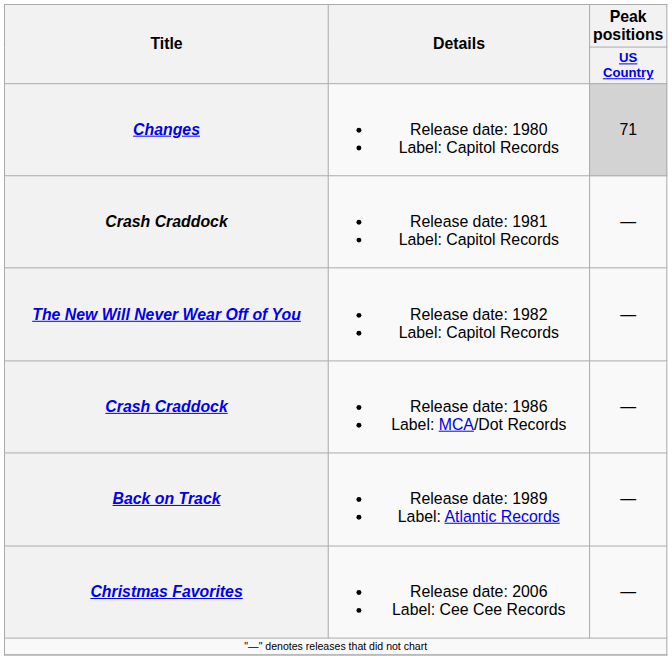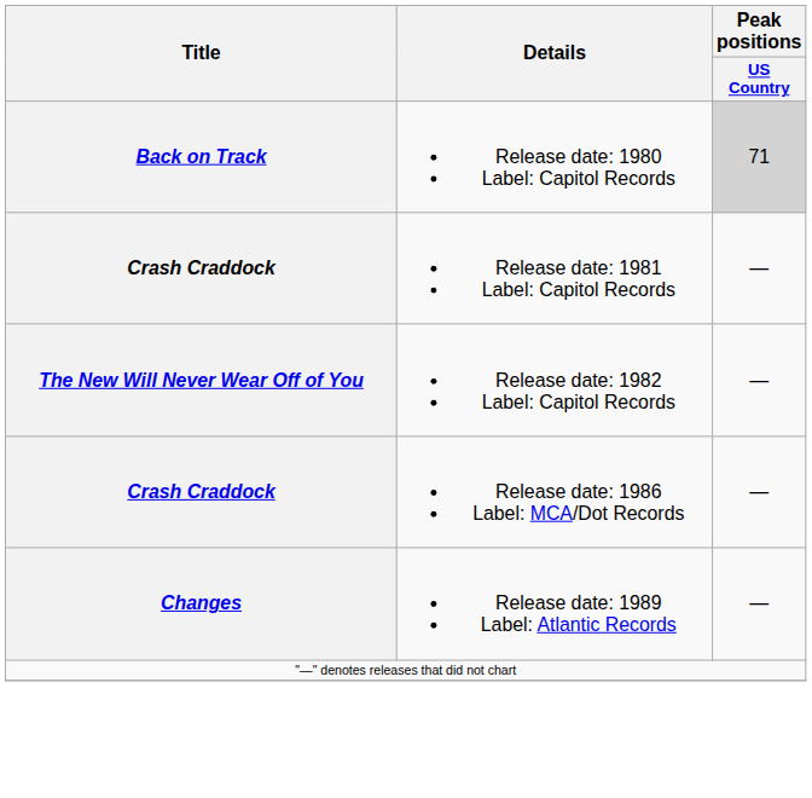Release date: 1980 Label: Capitol Records | Title: Changes -> Back on Track
Release date: 1989 Label: Atlantic Records | Title: Back on Track -> Changes
- row: Christmas Favorites | Release date: 2006 Label: Cee Cee Records | —
